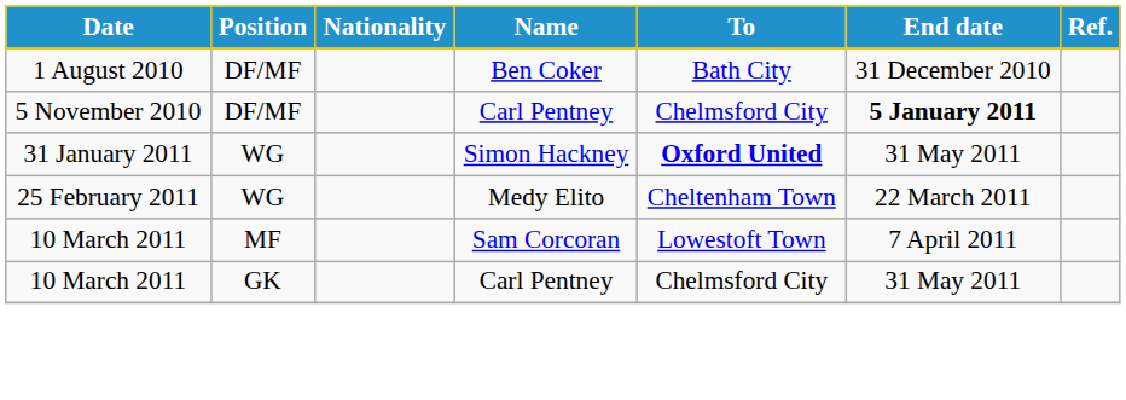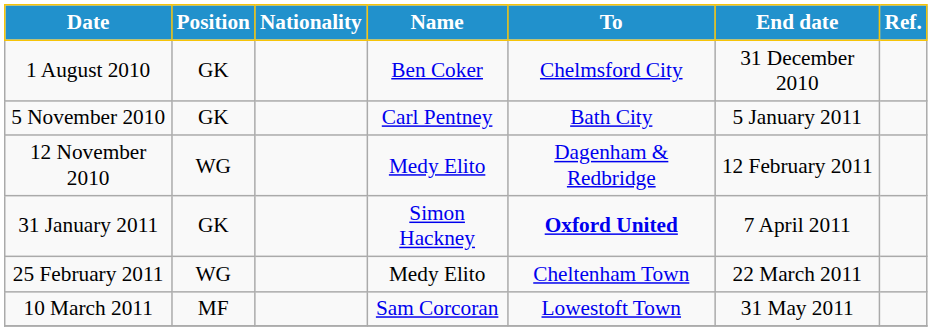1 August 2010 | Position: DF/MF -> GK
1 August 2010 | To: Bath City -> Chelmsford City
5 November 2010 | Position: DF/MF -> GK
5 November 2010 | To: Chelmsford City -> Bath City
5 November 2010 | End date: bold -> normal
+ row: 12 November 2010 | WG | Medy Elito | Dagenham & Redbridge | 12 February 2011
31 January 2011 | Position: WG -> GK
31 January 2011 | End date: 31 May 2011 -> 7 April 2011
10 March 2011 / Sam Corcoran | End date: 7 April 2011 -> 31 May 2011
- row: 10 March 2011 | GK | Carl Pentney | Chelmsford City | 31 May 2011
